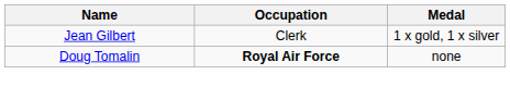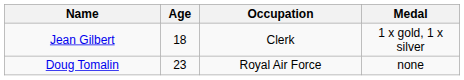+ column: Age | 18 | 23
Doug Tomalin | Occupation: bold -> normal
